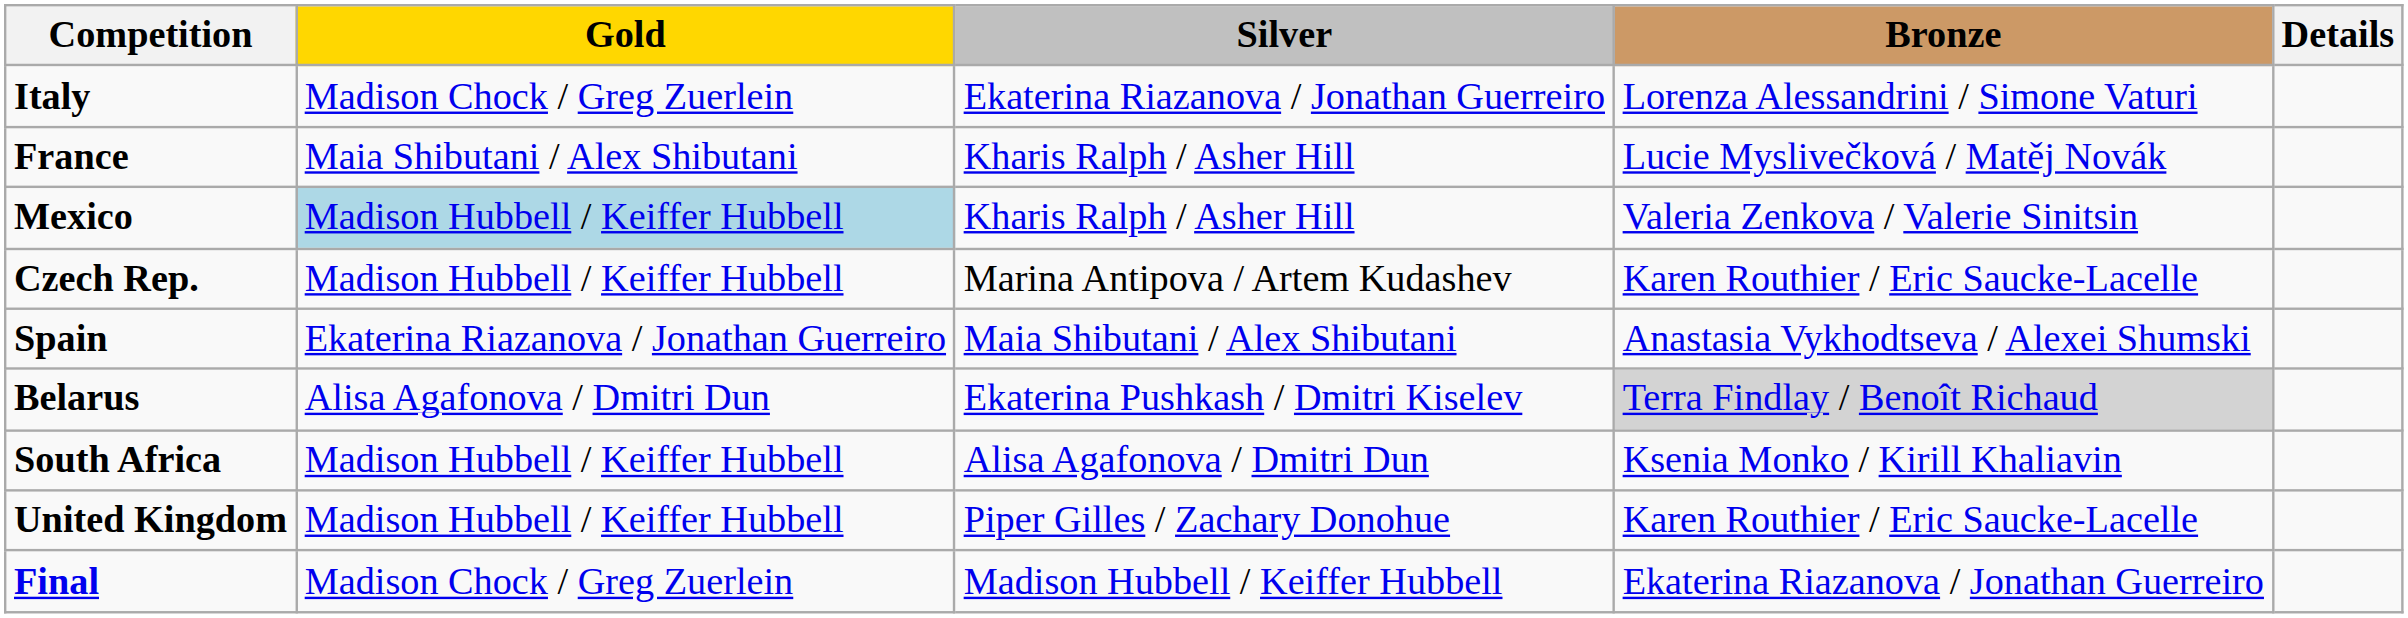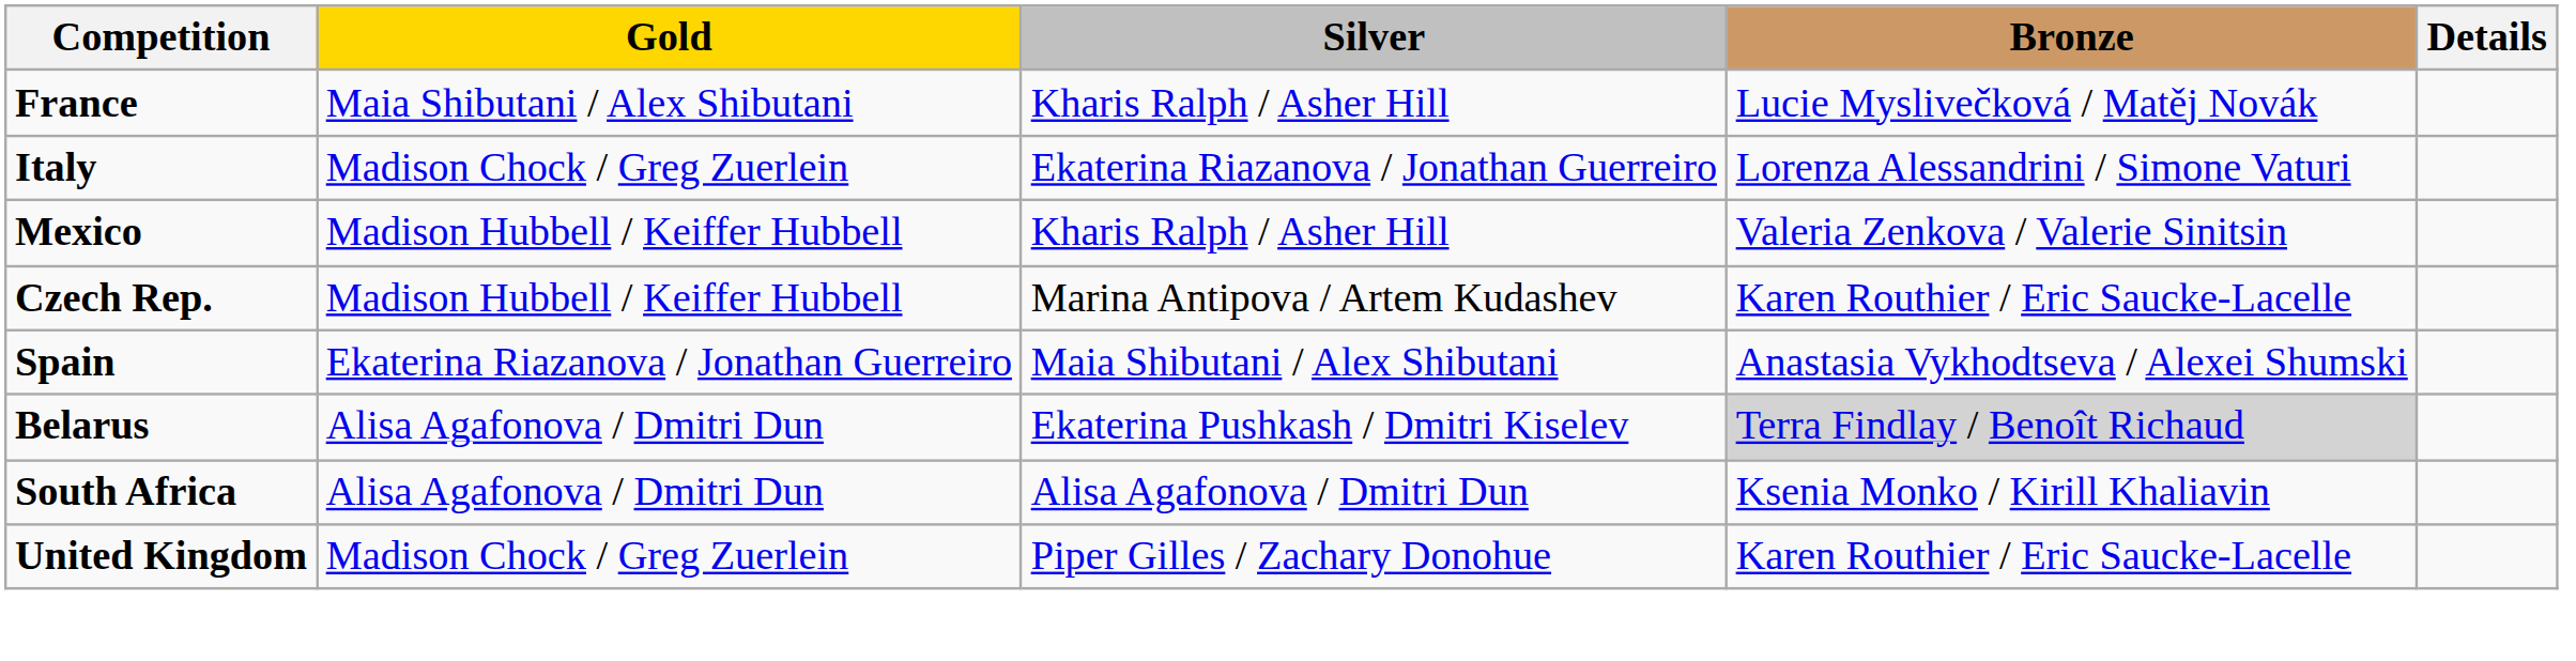rows swapped: France <-> Italy
Mexico | Gold: lightblue background -> no background
South Africa | Gold: Madison Hubbell / Keiffer Hubbell -> Alisa Agafonova / Dmitri Dun
United Kingdom | Gold: Madison Hubbell / Keiffer Hubbell -> Madison Chock / Greg Zuerlein
- row: Final | Madison Chock / Greg Zuerlein | Madison Hubbell / Keiffer Hubbell | Ekaterina Riazanova / Jonathan Guerreiro
